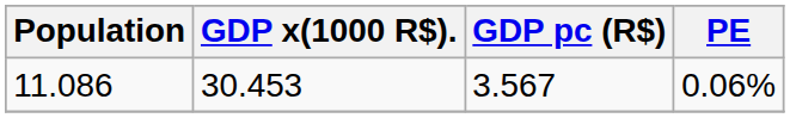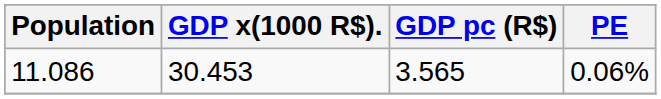11.086 | GDP pc (R$): 3.567 -> 3.565
